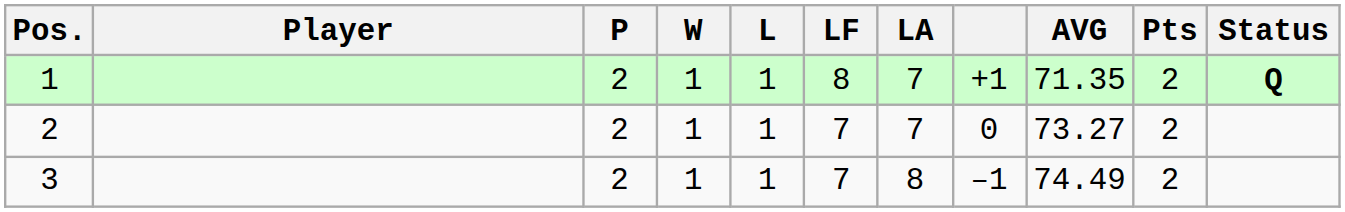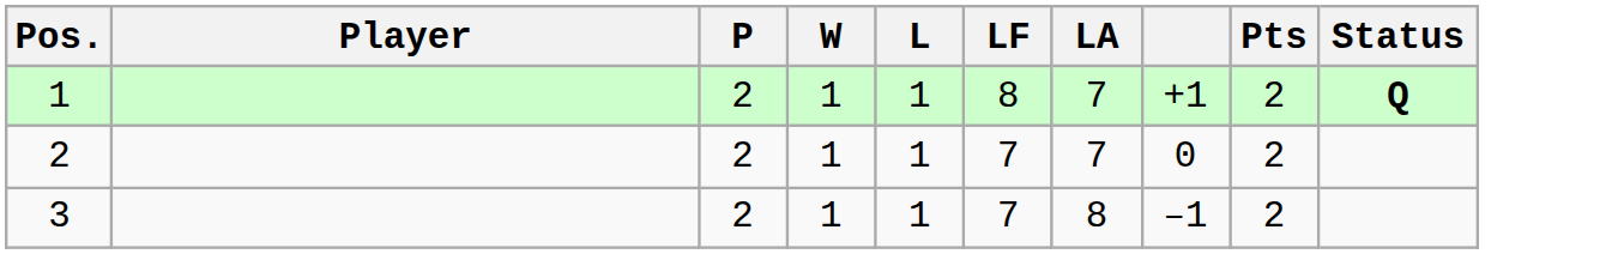- column: AVG | 71.35 | 73.27 | 74.49
